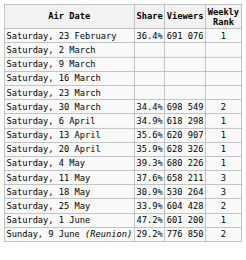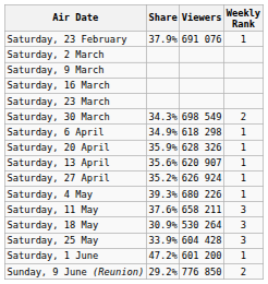Saturday, 23 February | Share: 36.4% -> 37.9%
Saturday, 30 March | Share: 34.4% -> 34.3%
rows swapped: Saturday, 13 April <-> Saturday, 20 April
+ row: Saturday, 27 April | 35.2% | 626 924 | 1
Saturday, 25 May | Weekly Rank: 2 -> 3
